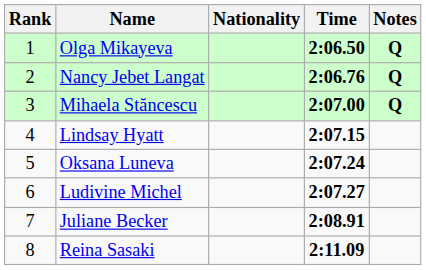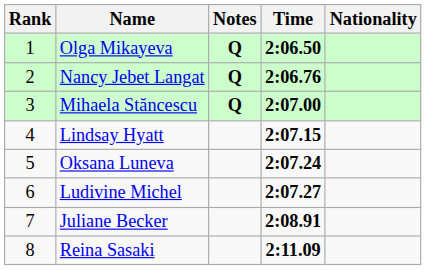columns swapped: Nationality <-> Notes
